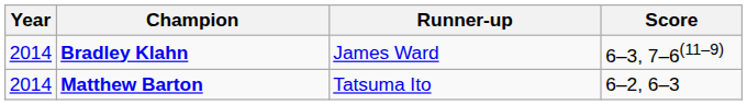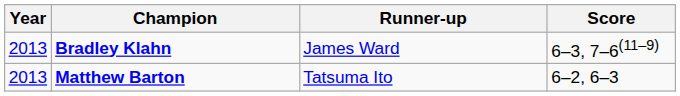Bradley Klahn | Year: 2014 -> 2013
Matthew Barton | Year: 2014 -> 2013
